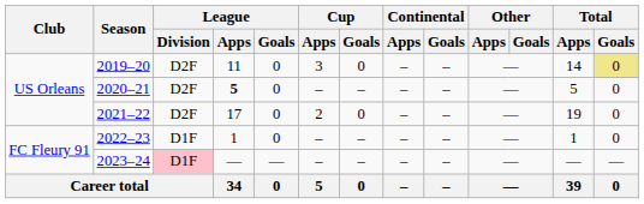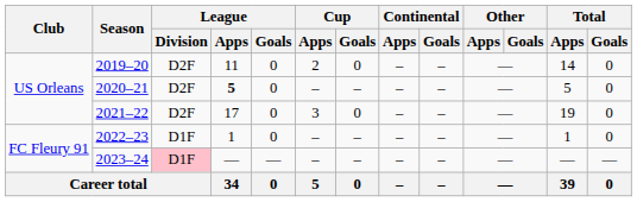2019–20 | Cup / Apps: 3 -> 2
2019–20 | Total / Goals: khaki background -> no background
2021–22 | Cup / Apps: 2 -> 3
